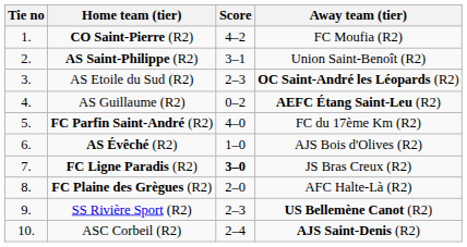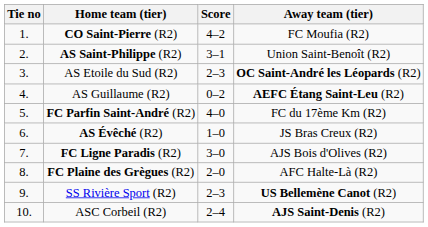AS Évêché (R2) | Away team (tier): AJS Bois d'Olives (R2) -> JS Bras Creux (R2)
FC Ligne Paradis (R2) | Score: bold -> normal
FC Ligne Paradis (R2) | Away team (tier): JS Bras Creux (R2) -> AJS Bois d'Olives (R2)
